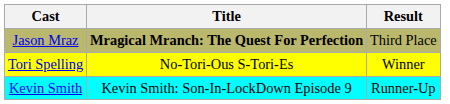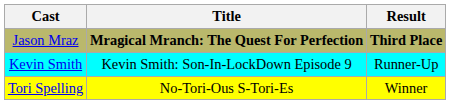Jason Mraz | Result: normal -> bold
rows swapped: Kevin Smith <-> Tori Spelling
